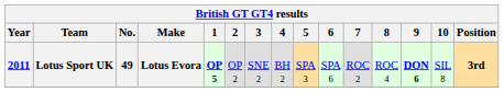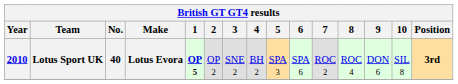Lotus Sport UK | Year: 2011 -> 2010
Lotus Sport UK | No.: 49 -> 40
Lotus Sport UK | 9: bold -> normal
